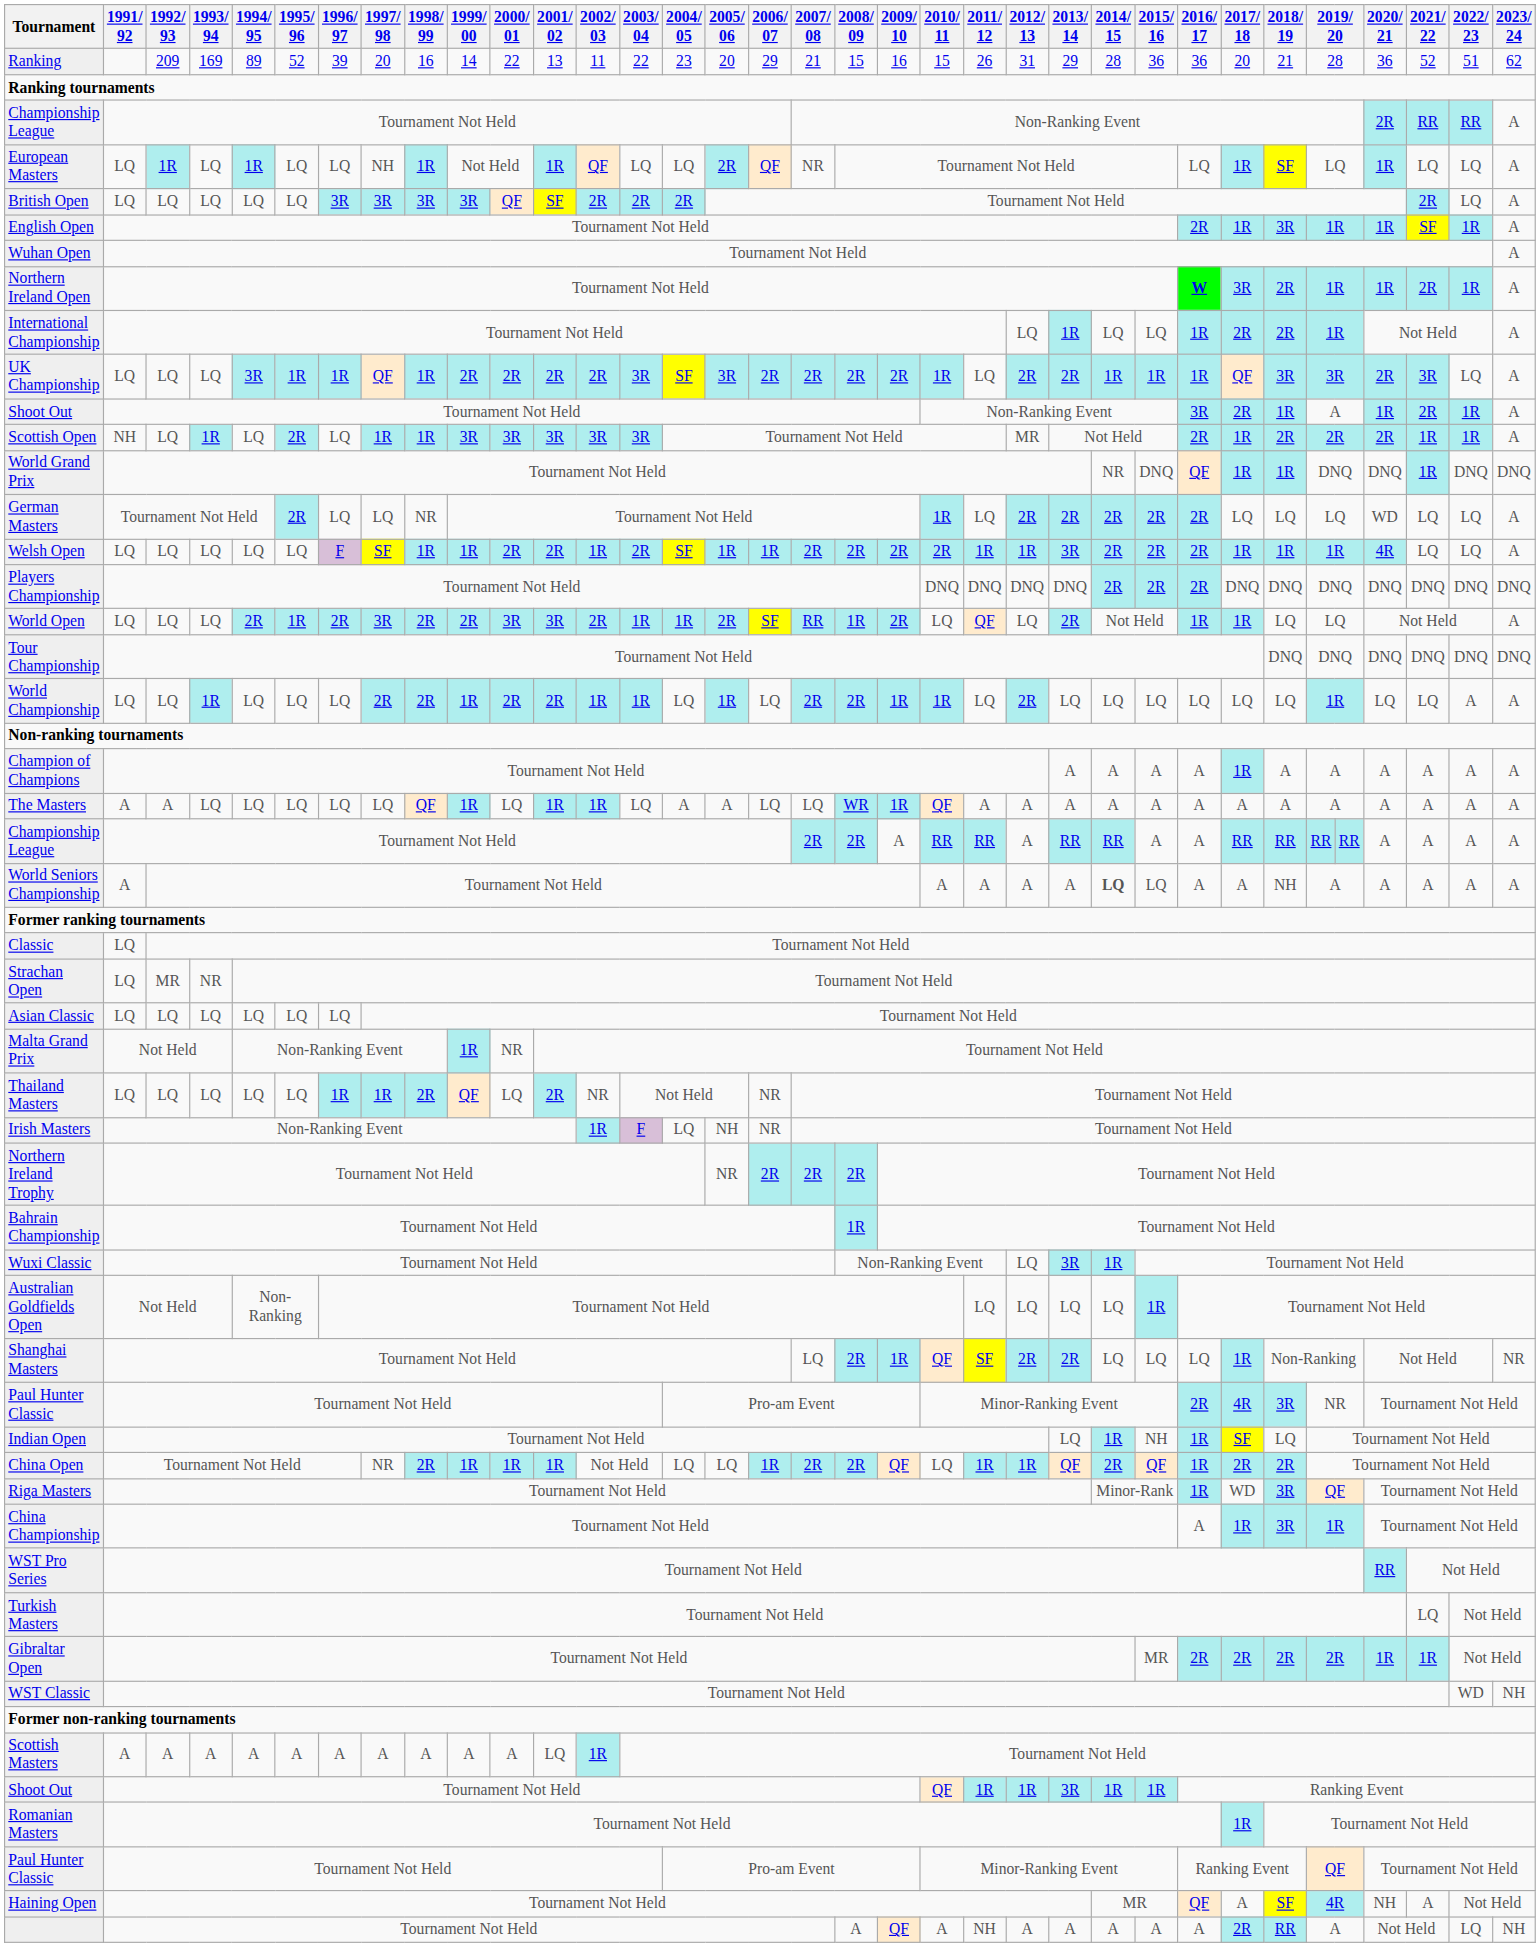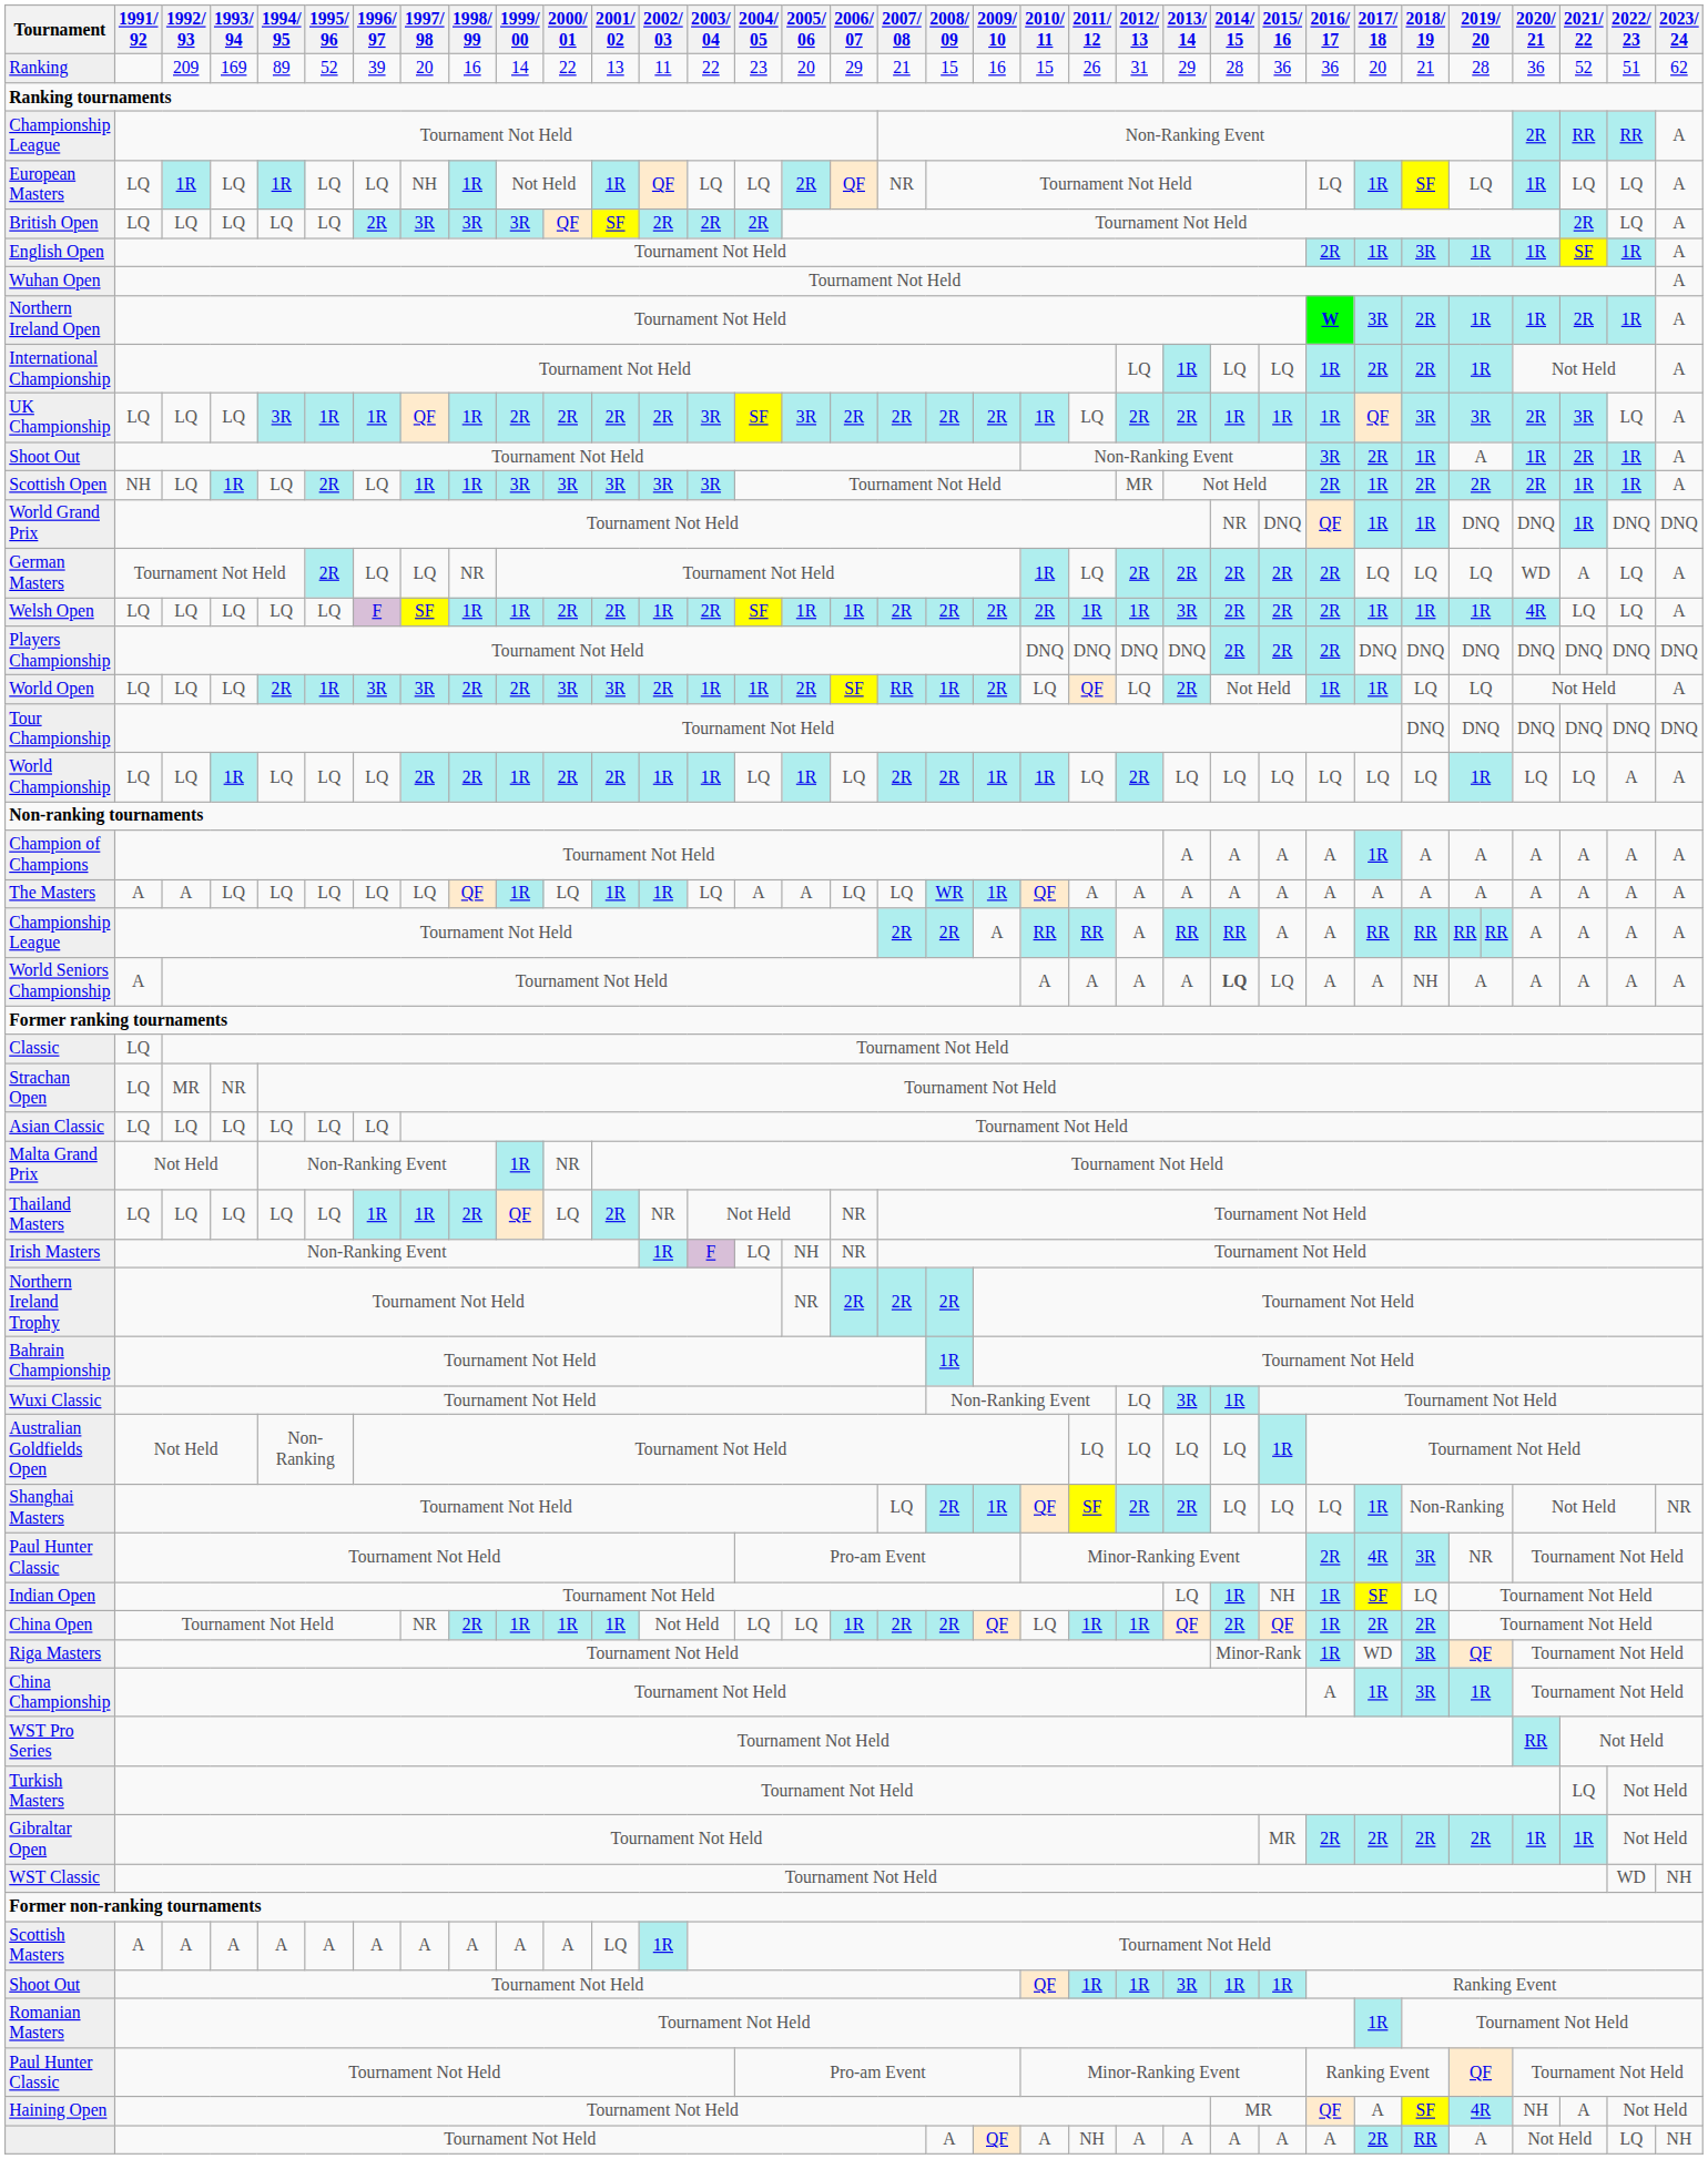British Open | 1996/ 97: 3R -> 2R
German Masters | 2021/ 22: LQ -> A
World Open | 1996/ 97: 2R -> 3R
